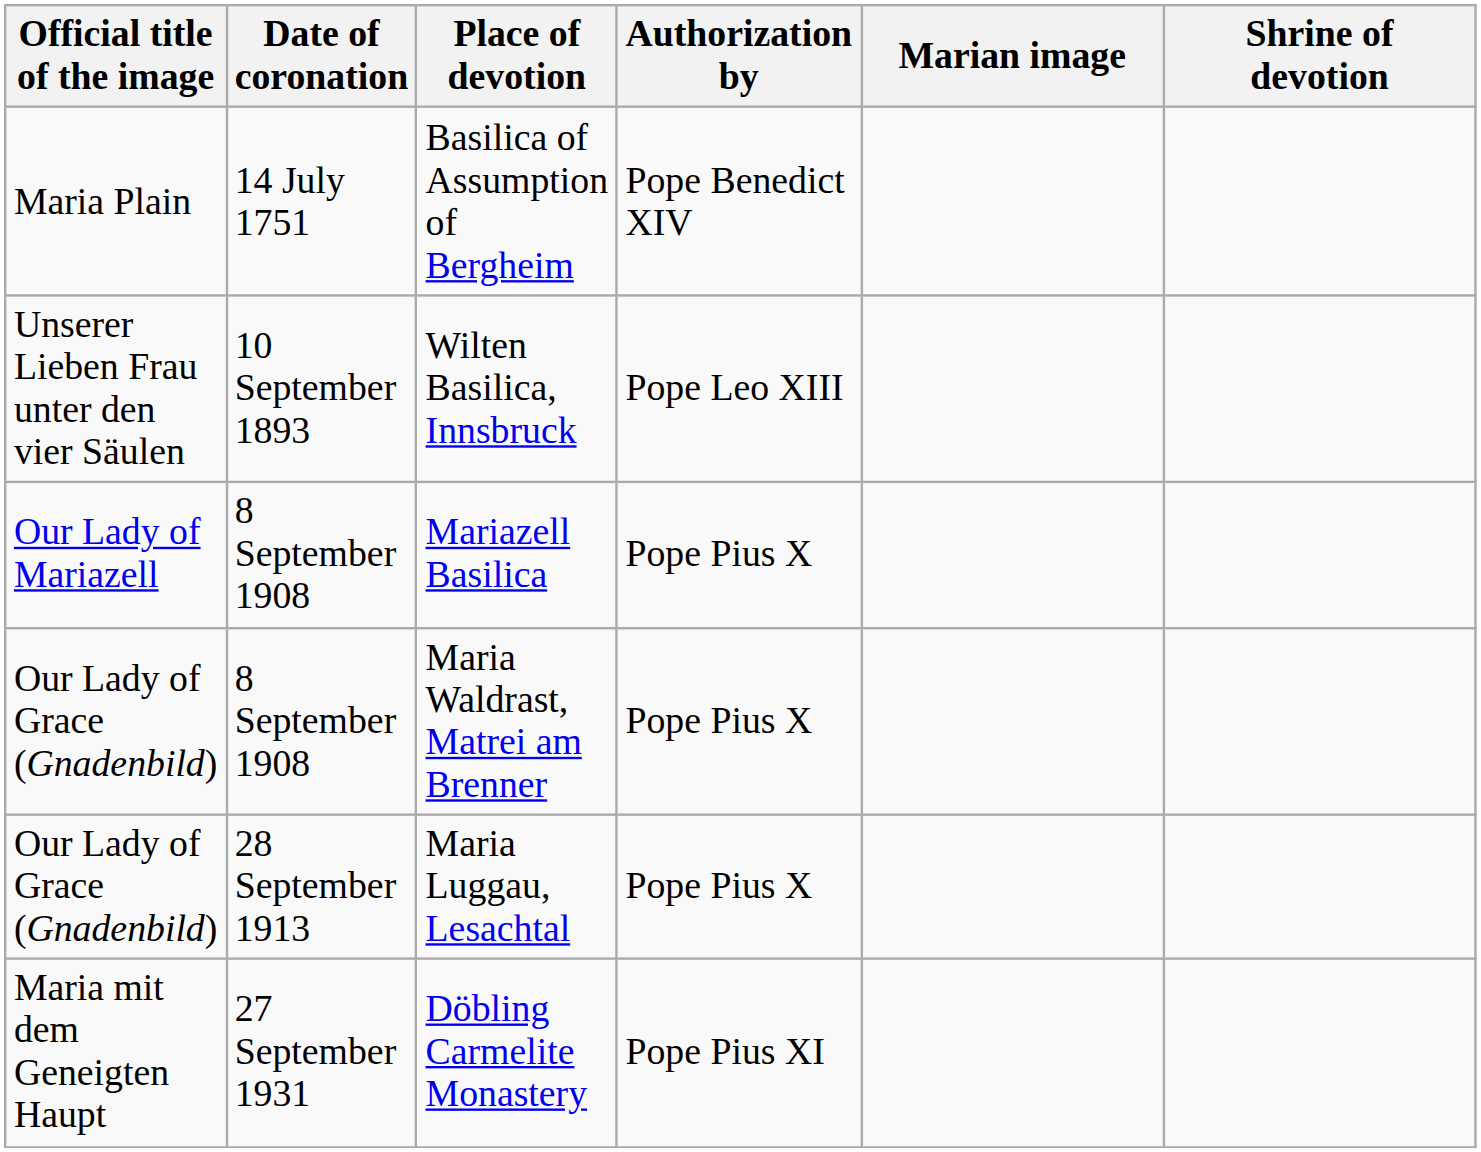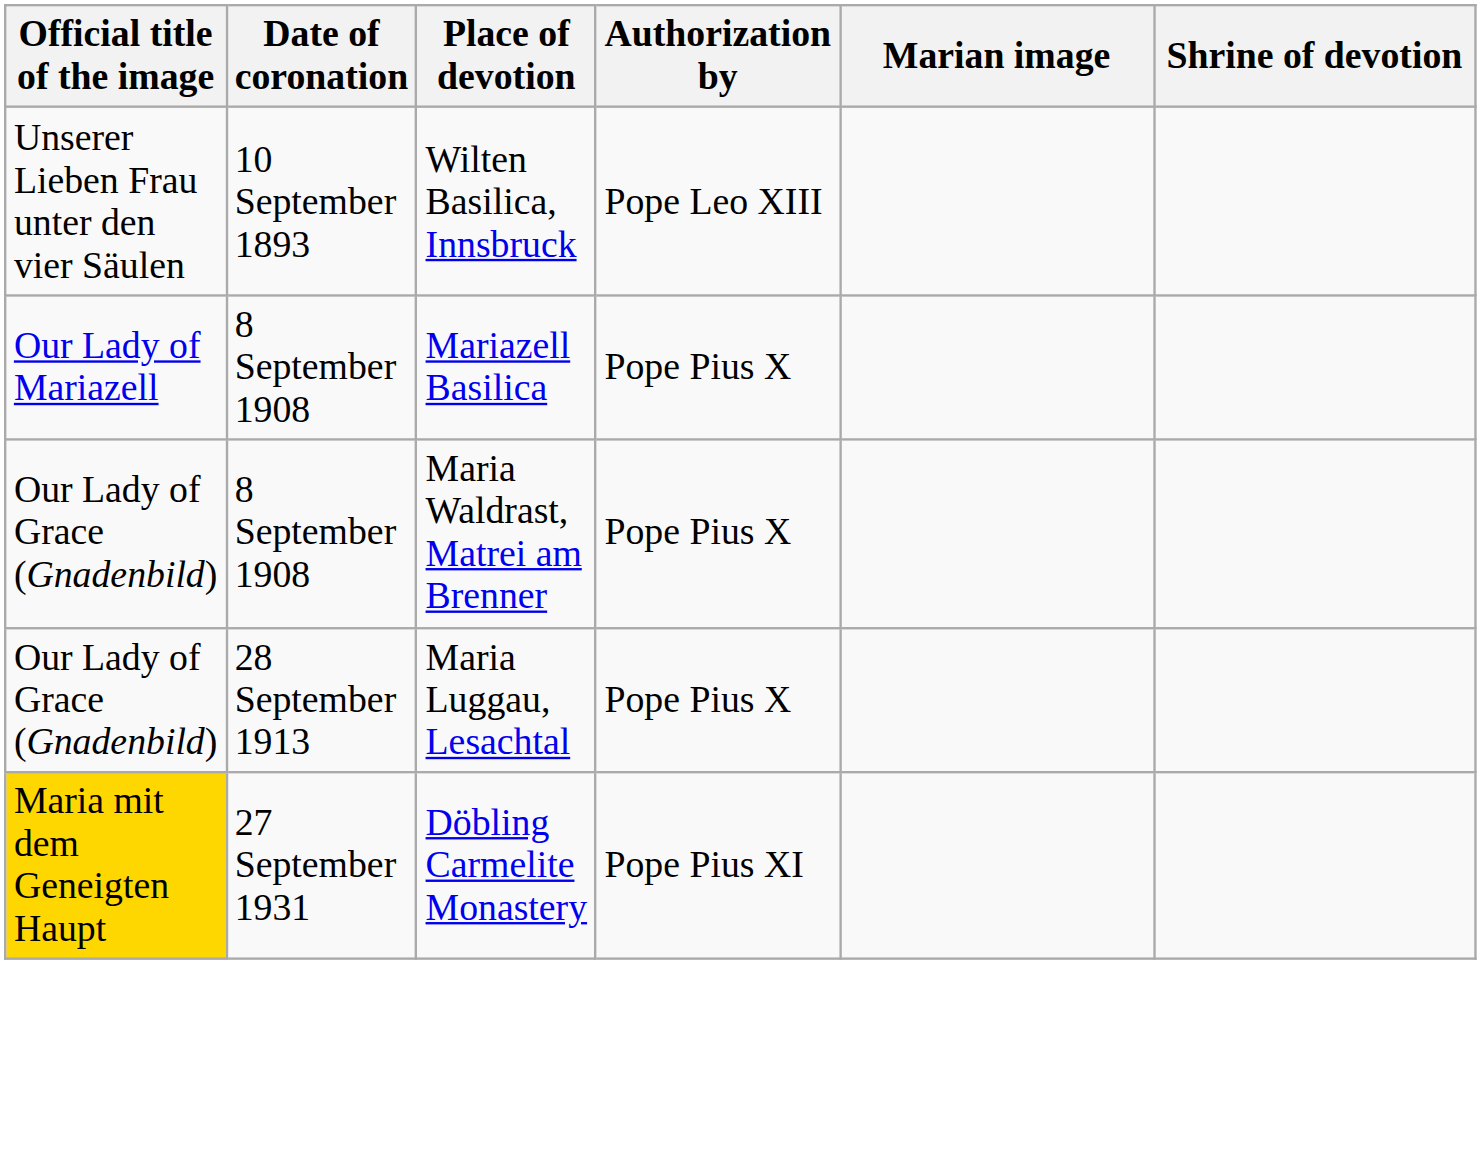- row: Maria Plain | 14 July 1751 | Basilica of Assumption of Bergheim | Pope Benedict XIV
Döbling Carmelite Monastery | Official title of the image: no background -> gold background
